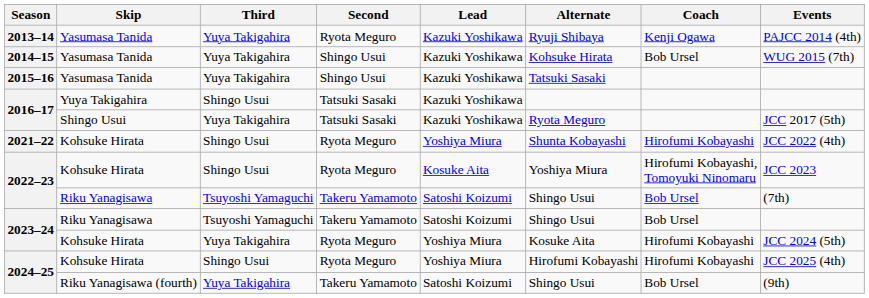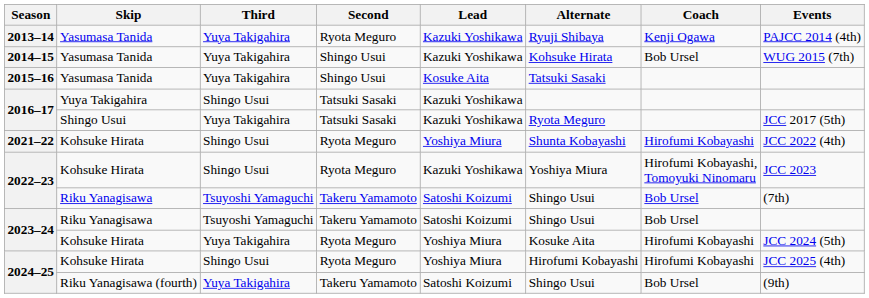2015–16 | Lead: Kazuki Yoshikawa -> Kosuke Aita
2022–23 / Kohsuke Hirata | Lead: Kosuke Aita -> Kazuki Yoshikawa
